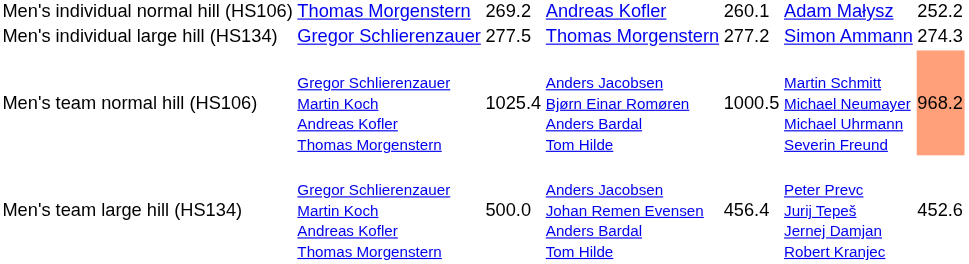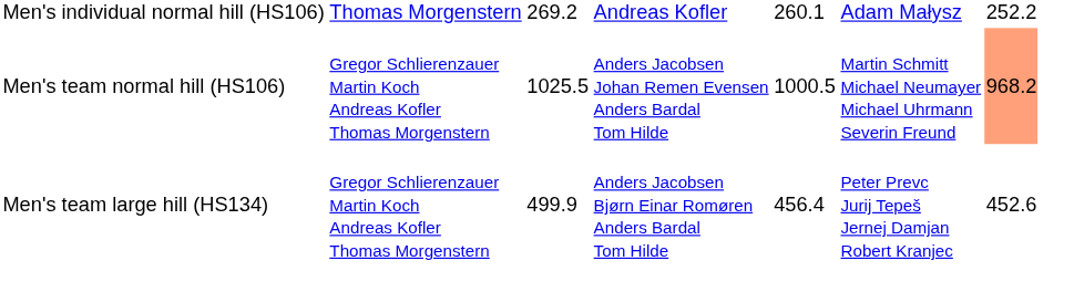- row: Men's individual large hill (HS134) | Gregor Schlierenzauer | 277.5 | Thomas Morgenstern | 277.2 | Simon Ammann | 274.3
Men's team normal hill (HS106) | column 3: 1025.4 -> 1025.5
Men's team normal hill (HS106) | column 4: Anders Jacobsen Bjørn Einar Romøren Anders Bardal Tom Hilde -> Anders Jacobsen Johan Remen Evensen Anders Bardal Tom Hilde
Men's team large hill (HS134) | column 3: 500.0 -> 499.9
Men's team large hill (HS134) | column 4: Anders Jacobsen Johan Remen Evensen Anders Bardal Tom Hilde -> Anders Jacobsen Bjørn Einar Romøren Anders Bardal Tom Hilde
